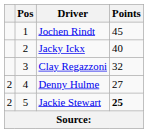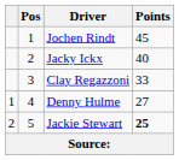Clay Regazzoni | Points: 32 -> 33
Denny Hulme | column 1: 2 -> 1
